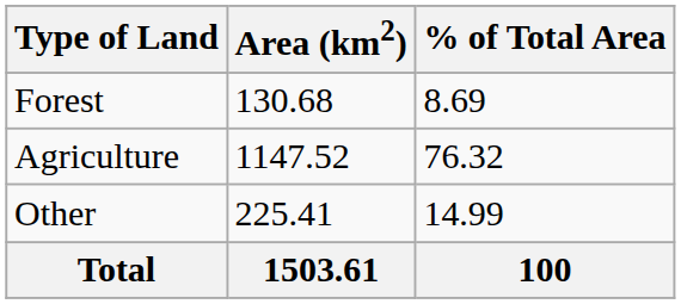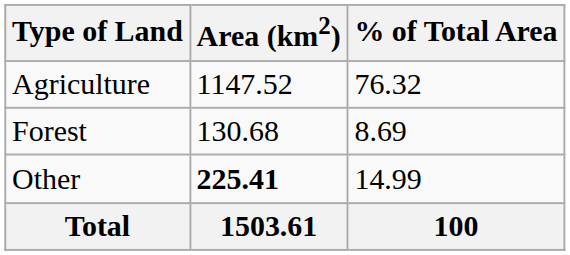rows swapped: Agriculture <-> Forest
Other | Area (km2): normal -> bold
